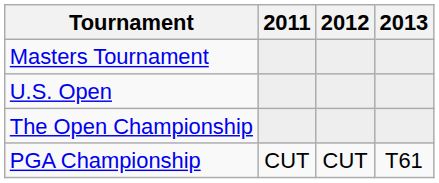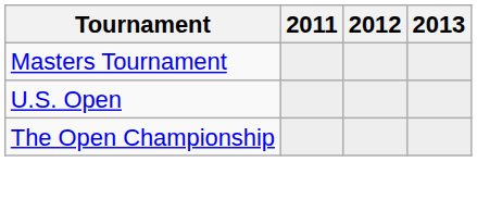- row: PGA Championship | CUT | CUT | T61
